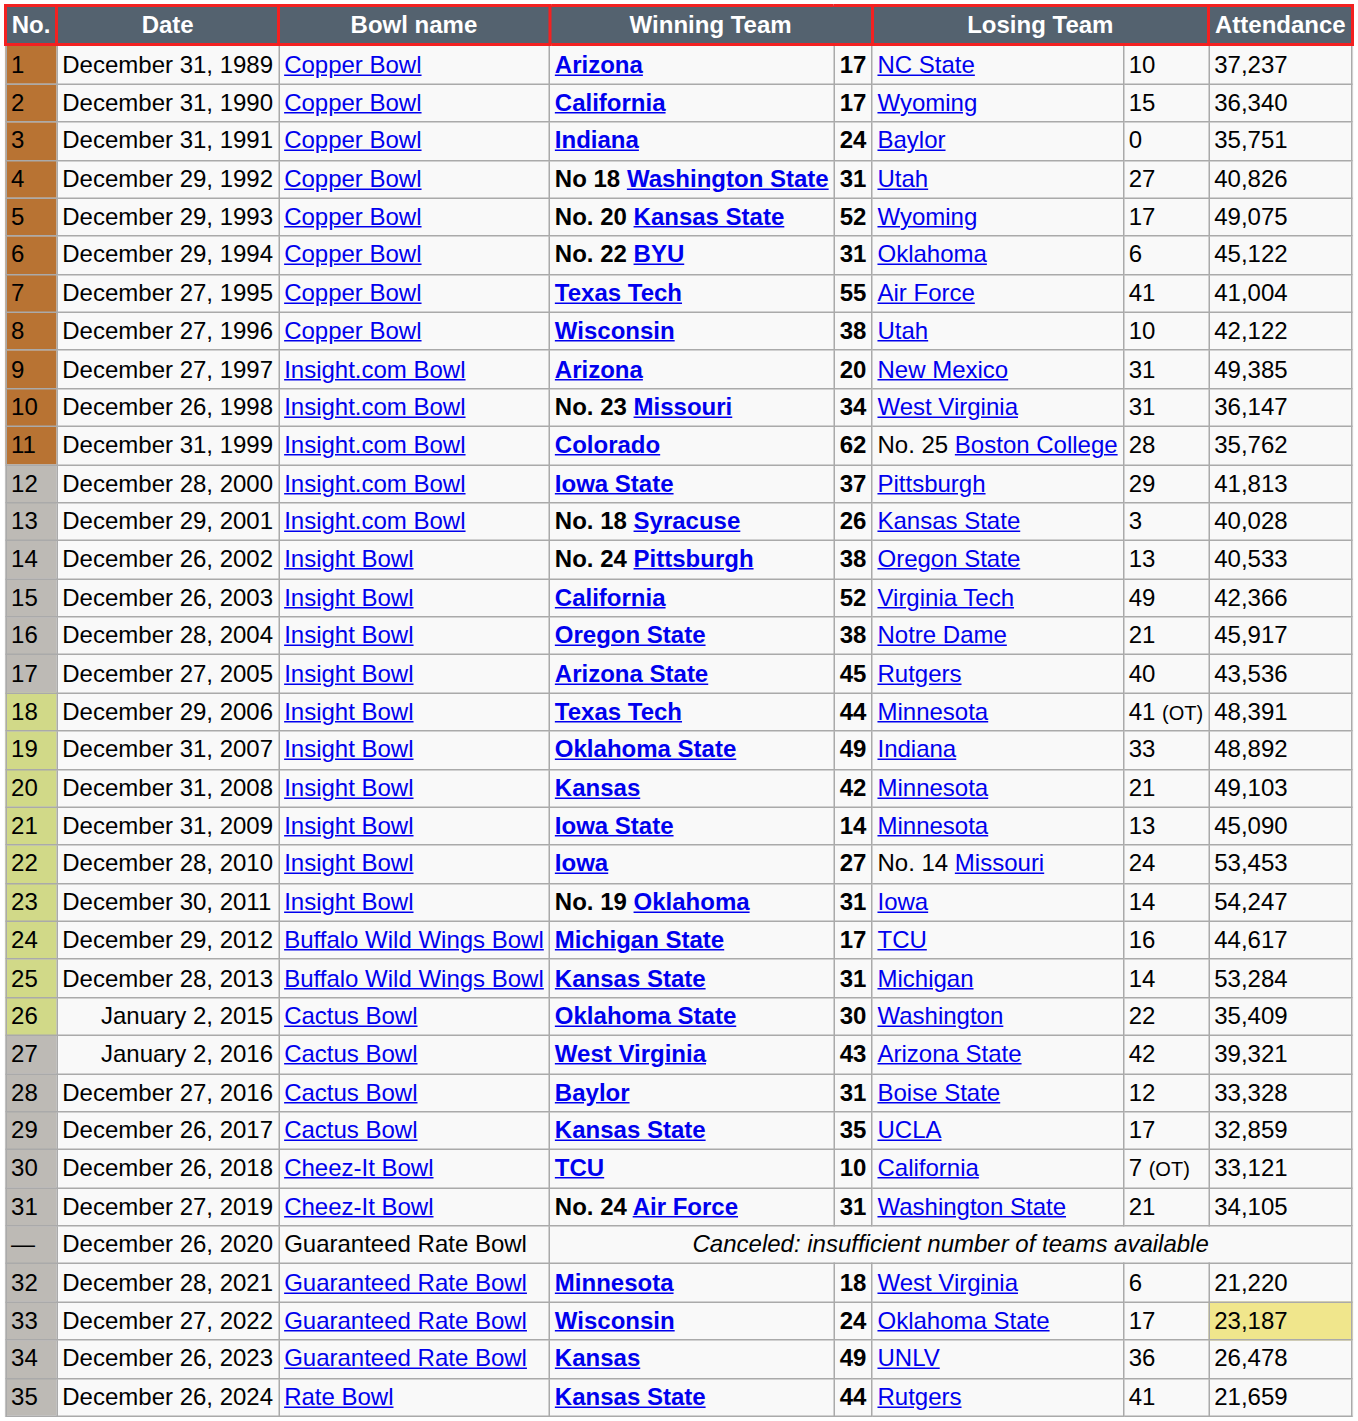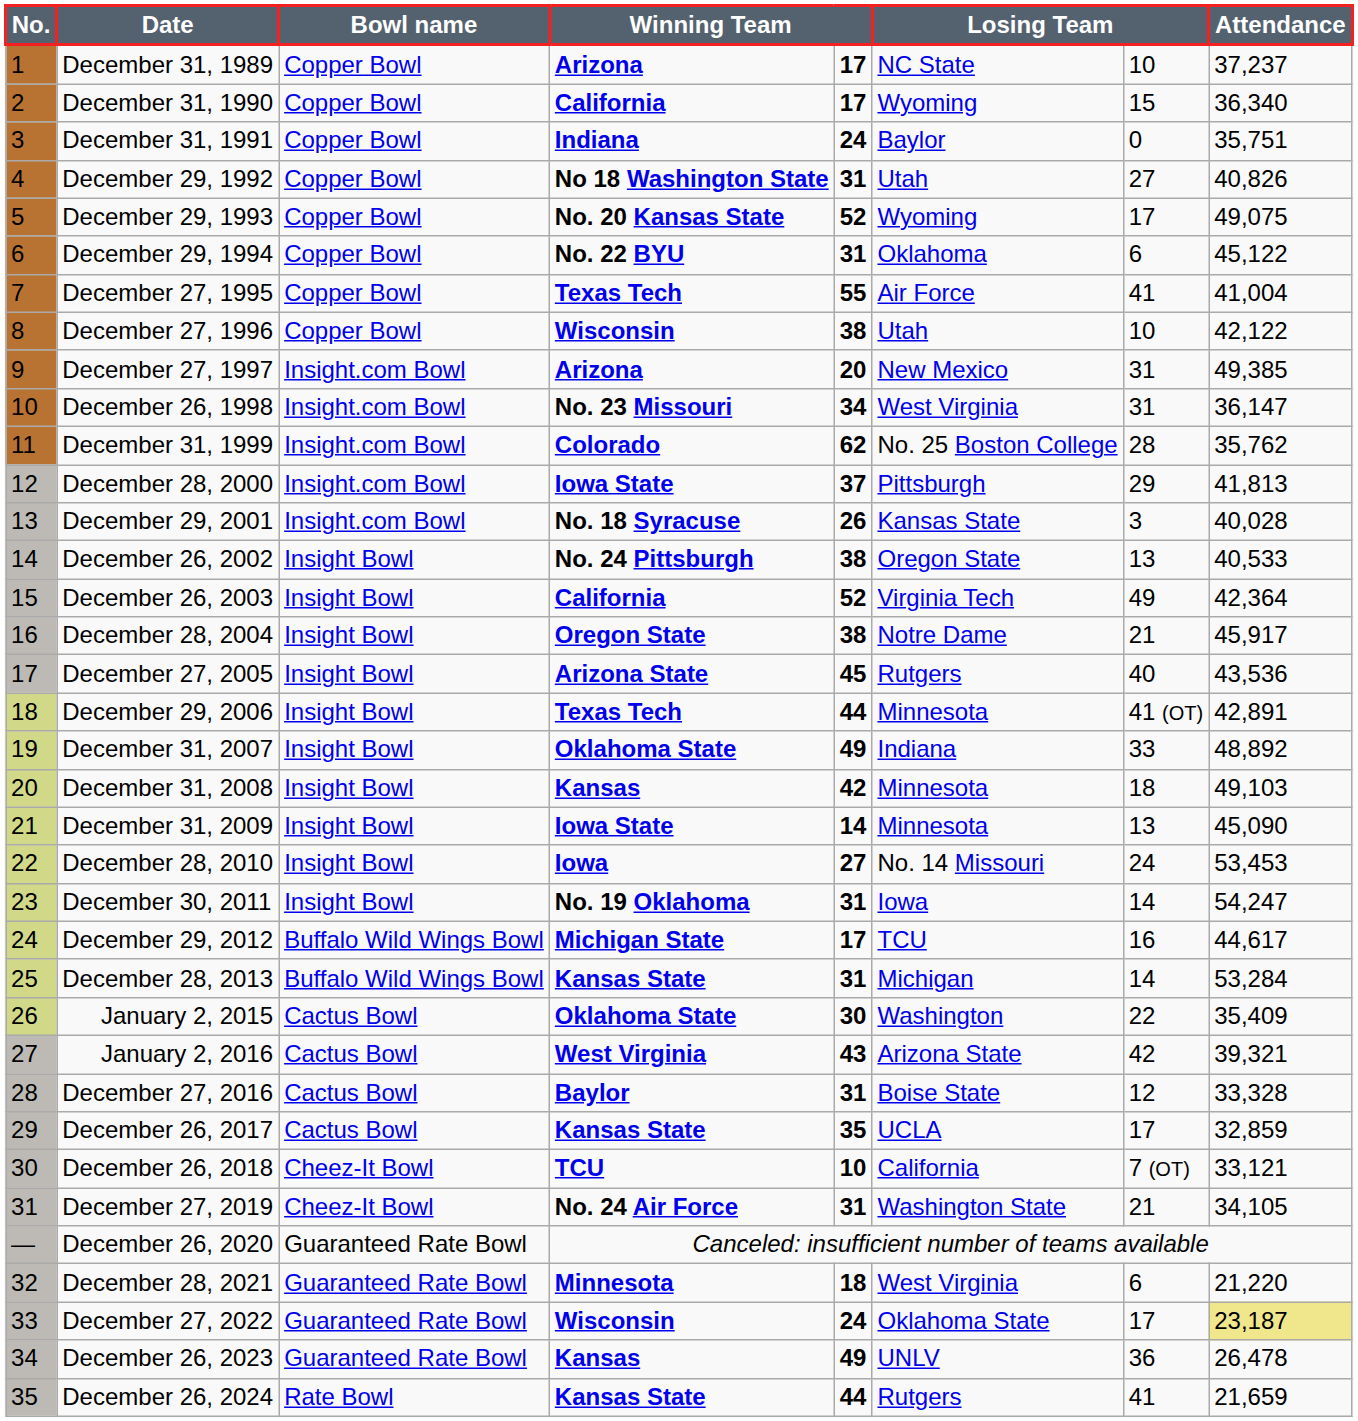December 26, 2003 | Attendance: 42,366 -> 42,364
December 29, 2006 | Attendance: 48,391 -> 42,891
December 31, 2008 | column 7: 21 -> 18
